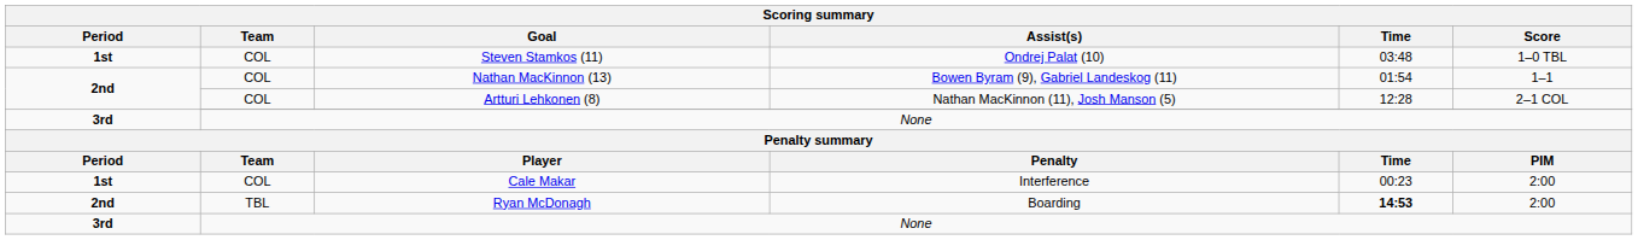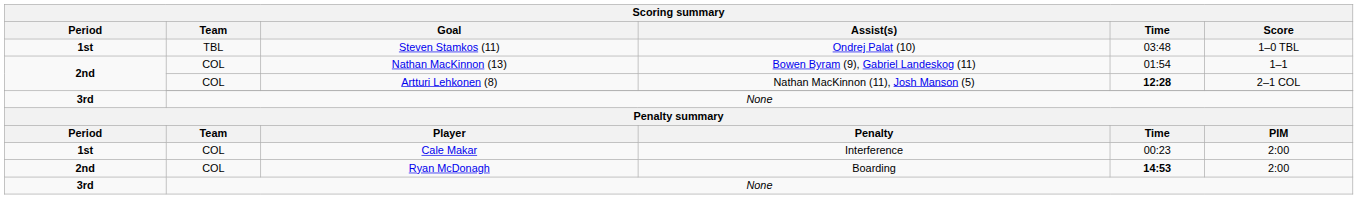Steven Stamkos (11) | Team: COL -> TBL
Artturi Lehkonen (8) | Time: normal -> bold
Ryan McDonagh | Team: TBL -> COL
